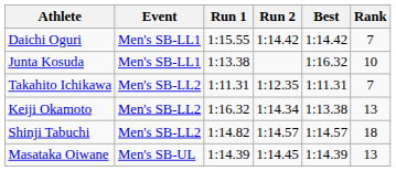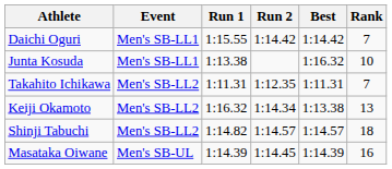Masataka Oiwane | Rank: 13 -> 16
